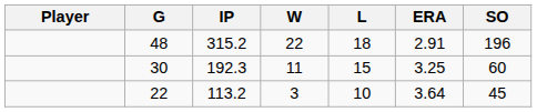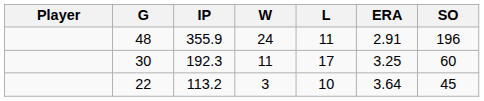48 | IP: 315.2 -> 355.9
48 | W: 22 -> 24
48 | L: 18 -> 11
30 | L: 15 -> 17
